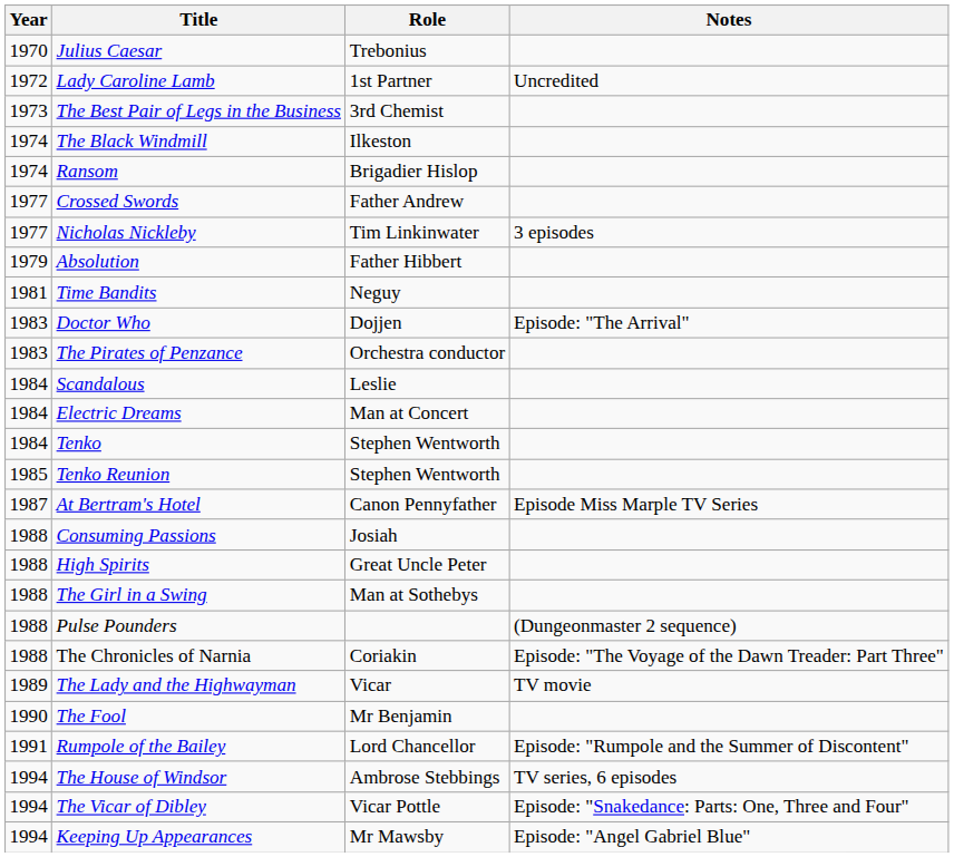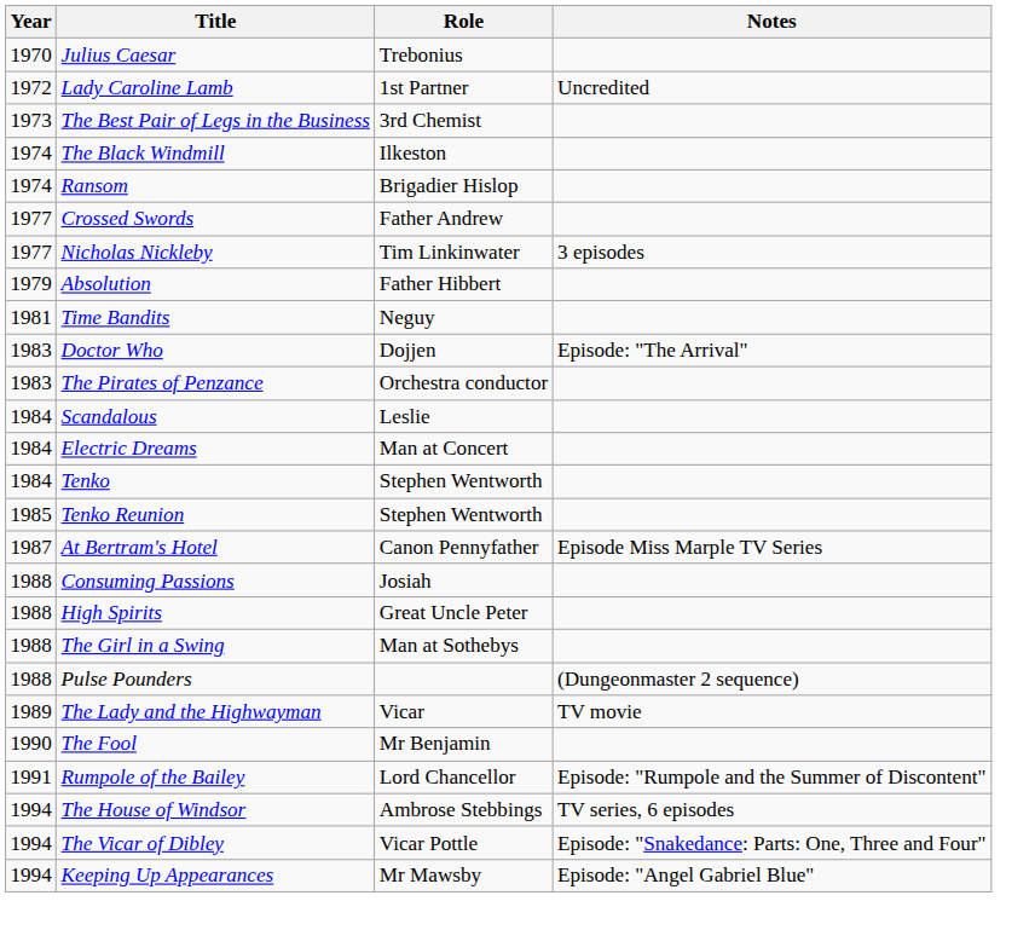- row: 1988 | The Chronicles of Narnia | Coriakin | Episode: "The Voyage of the Dawn Treader: Part Three"
